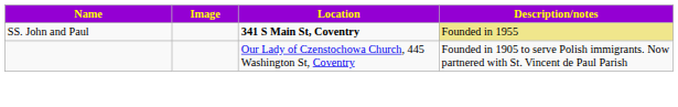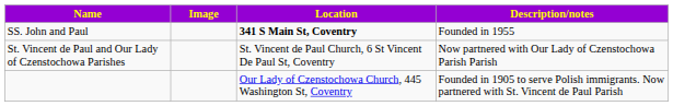SS. John and Paul | Description/notes: khaki background -> no background
+ row: St. Vincent de Paul and Our Lady of Czenstochowa Parishes | St. Vincent de Paul Church, 6 St Vincent De Paul St, Coventry | Now partnered with Our Lady of Czenstochowa Parish Parish
